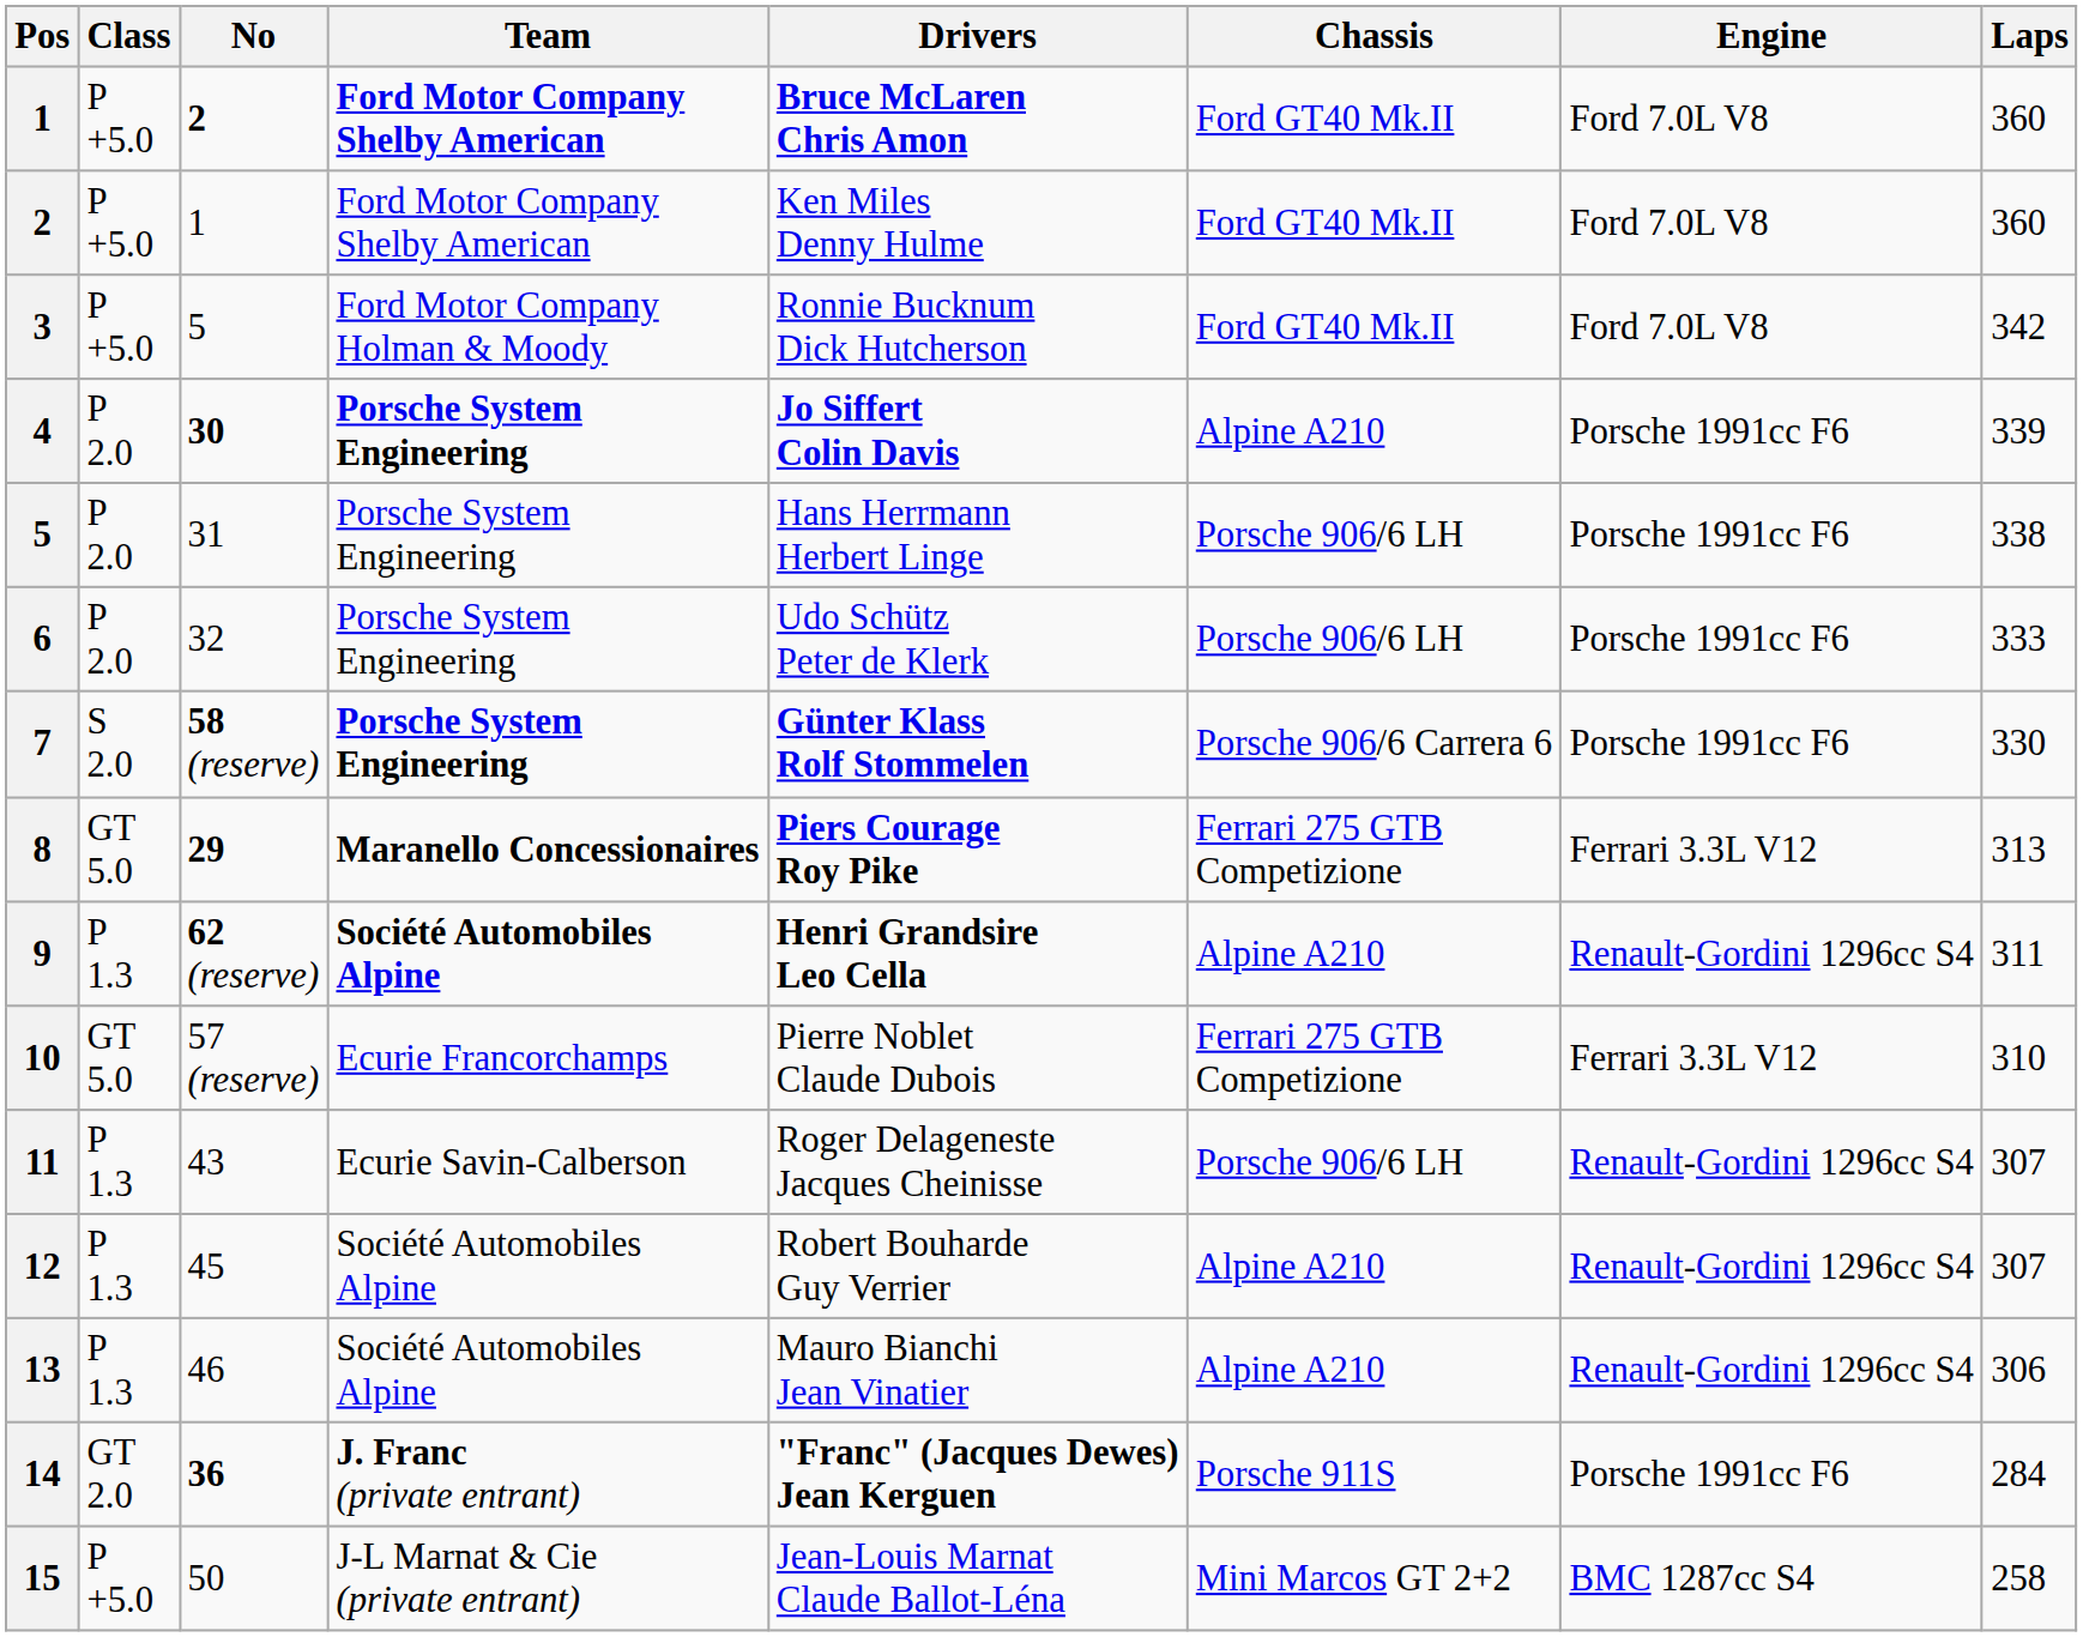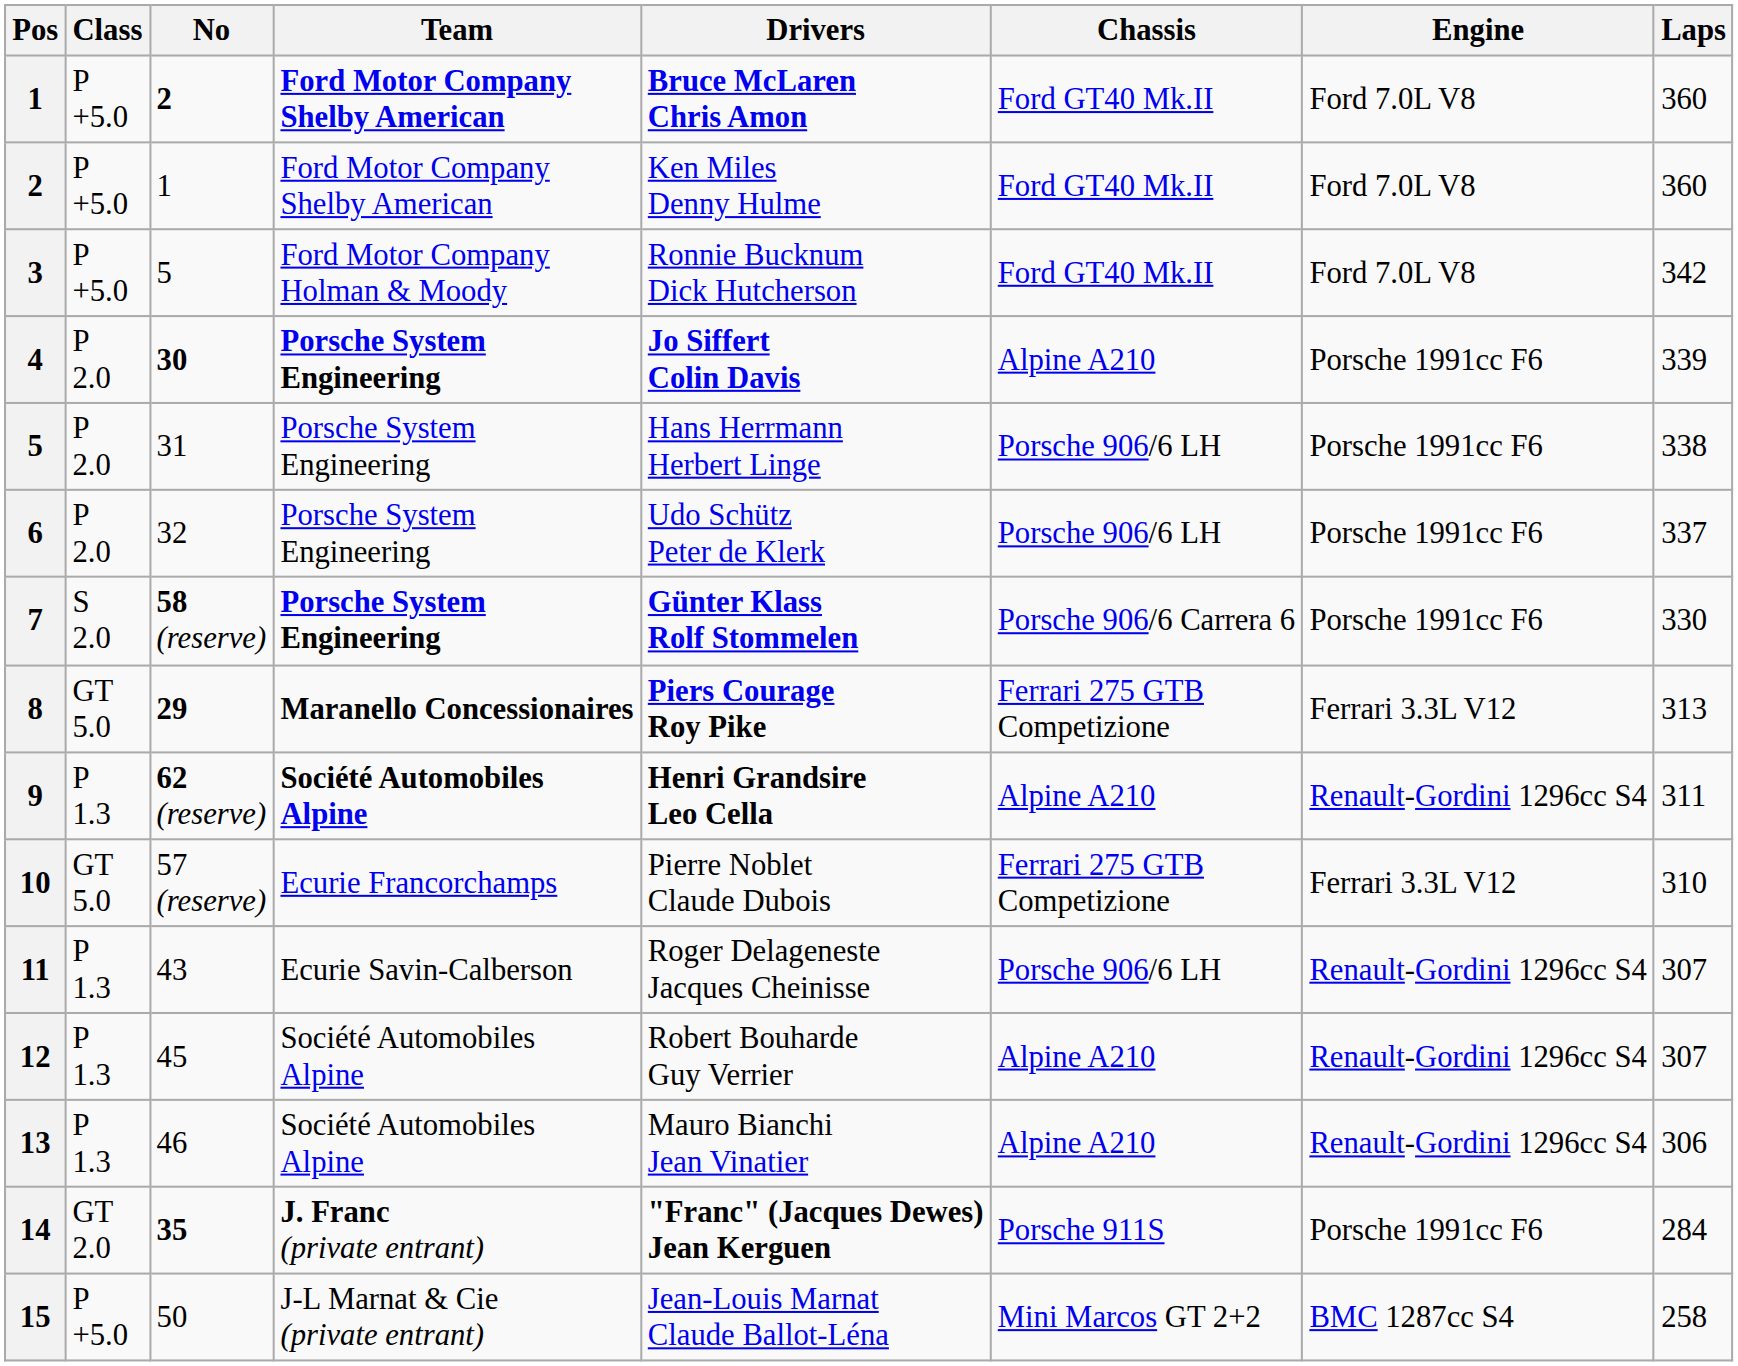6 | Laps: 333 -> 337
14 | No: 36 -> 35
